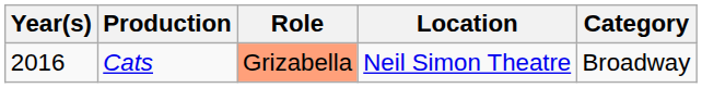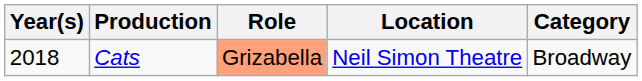Cats | Year(s): 2016 -> 2018
